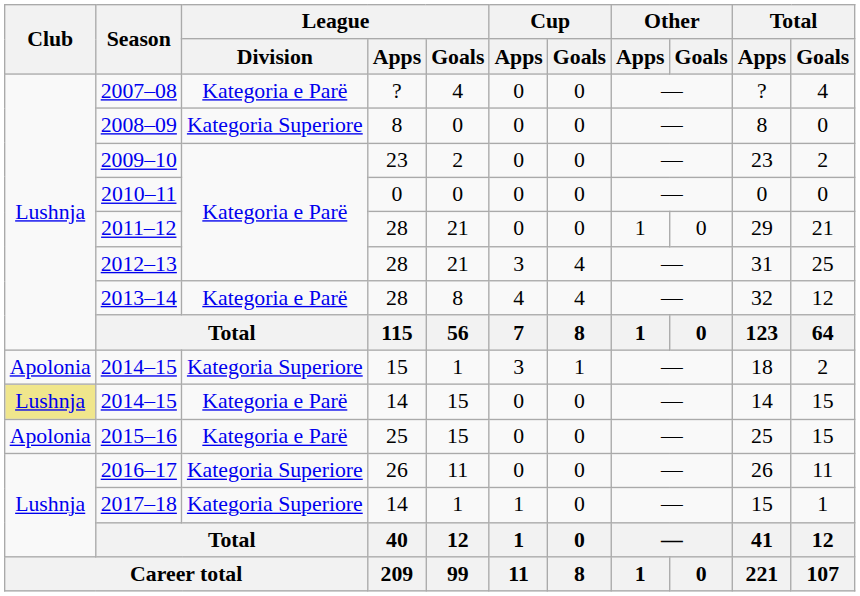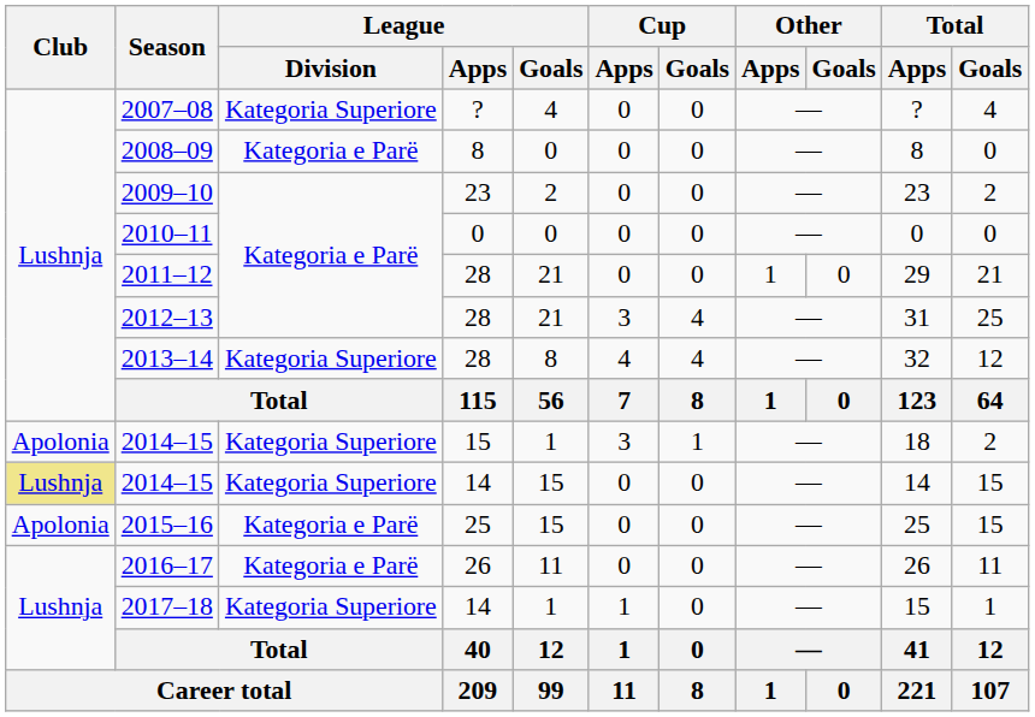2007–08 | League / Division: Kategoria e Parë -> Kategoria Superiore
2008–09 | League / Division: Kategoria Superiore -> Kategoria e Parë
2013–14 | League / Division: Kategoria e Parë -> Kategoria Superiore
2014–15 / 14 | League / Division: Kategoria e Parë -> Kategoria Superiore
2016–17 | League / Division: Kategoria Superiore -> Kategoria e Parë
